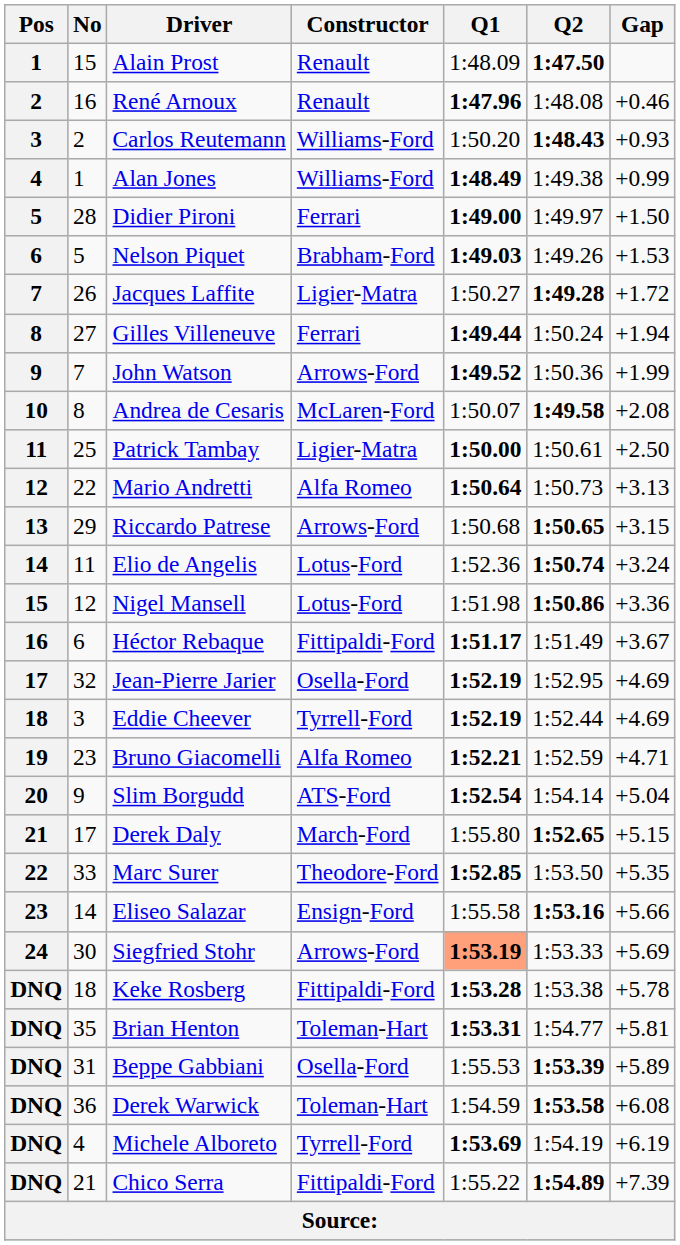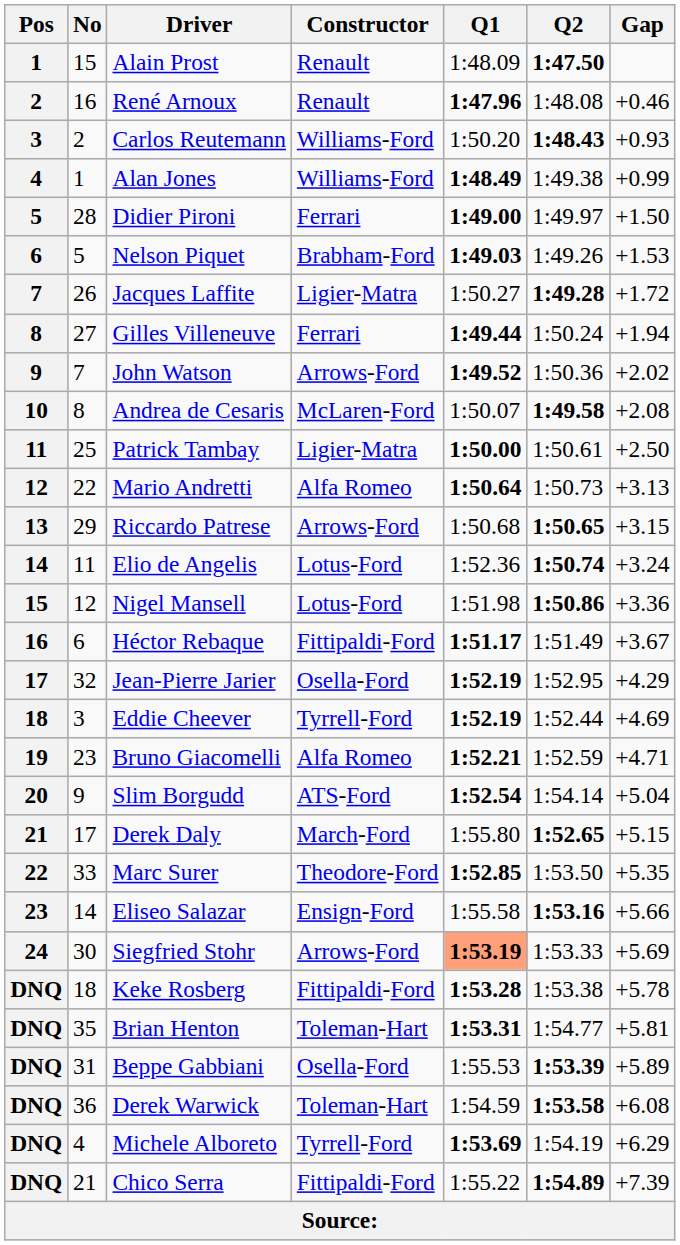John Watson | Gap: +1.99 -> +2.02
Jean-Pierre Jarier | Gap: +4.69 -> +4.29
Michele Alboreto | Gap: +6.19 -> +6.29
